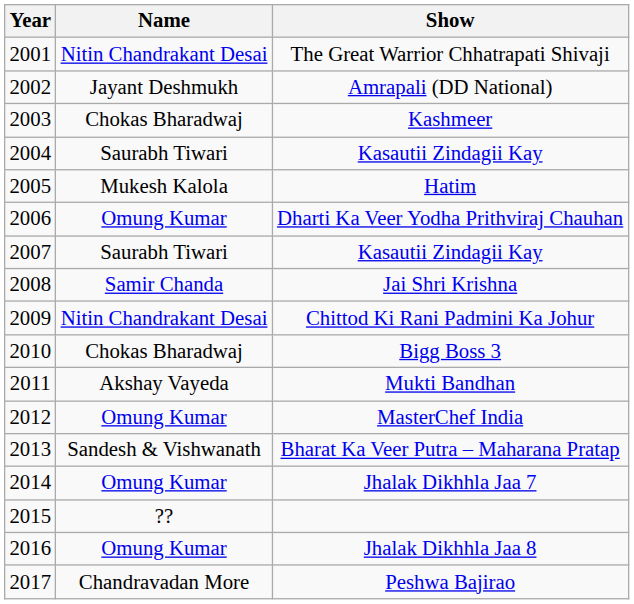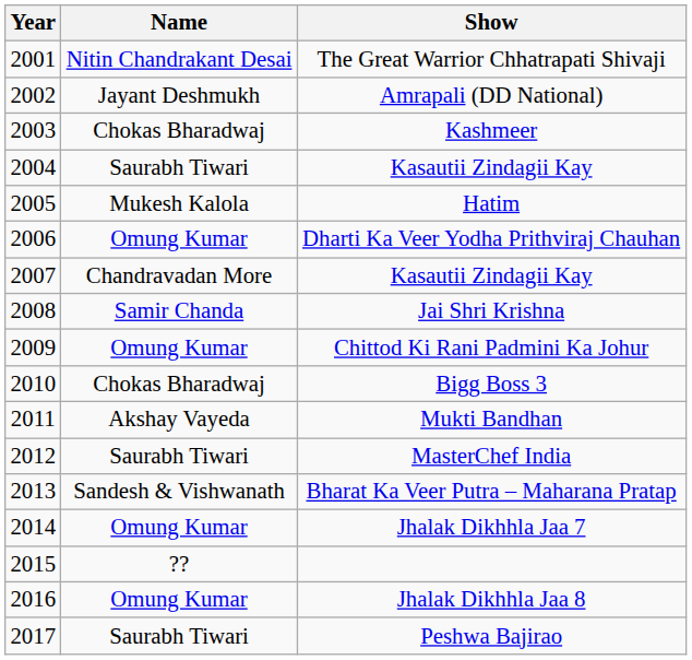2007 / Kasautii Zindagii Kay | Name: Saurabh Tiwari -> Chandravadan More
Chittod Ki Rani Padmini Ka Johur | Name: Nitin Chandrakant Desai -> Omung Kumar
MasterChef India | Name: Omung Kumar -> Saurabh Tiwari
Peshwa Bajirao | Name: Chandravadan More -> Saurabh Tiwari
